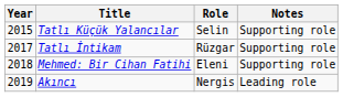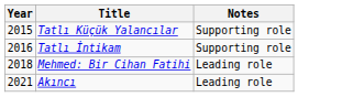- column: Role | Selin | Rüzgar | Eleni | Nergis
Tatlı İntikam | Year: 2017 -> 2016
Mehmed: Bir Cihan Fatihi | Notes: Supporting role -> Leading role
Akıncı | Year: 2019 -> 2021
